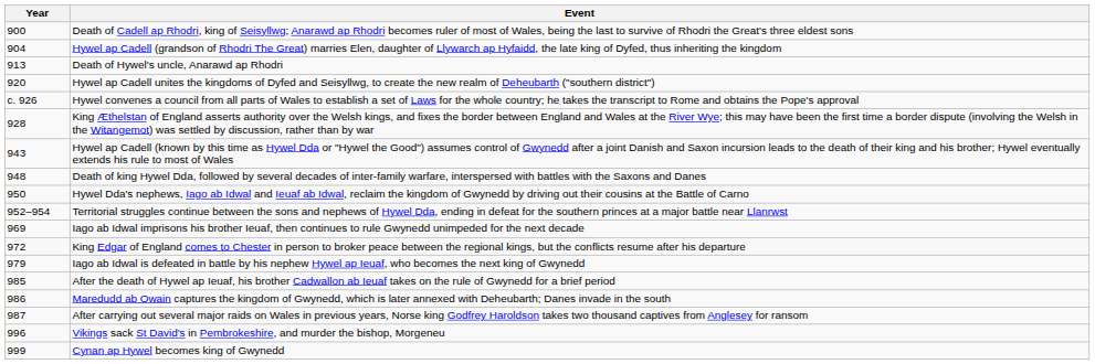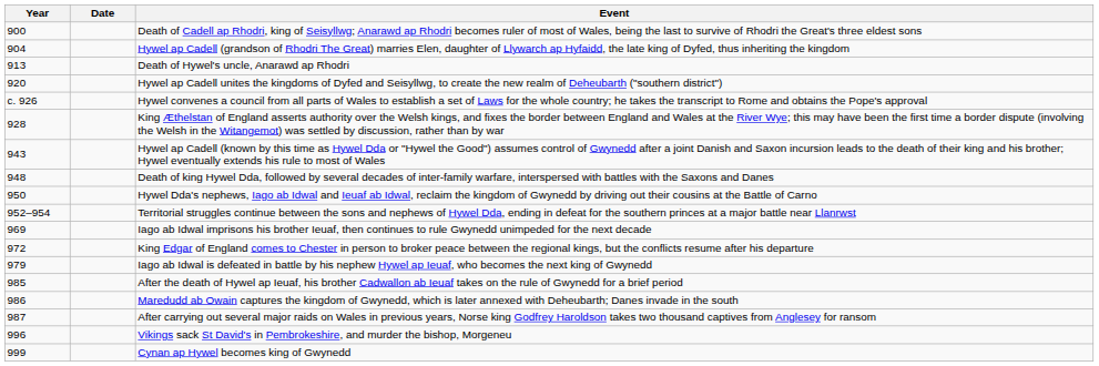+ column: Date
